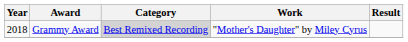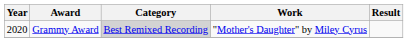Grammy Award | Year: 2018 -> 2020
